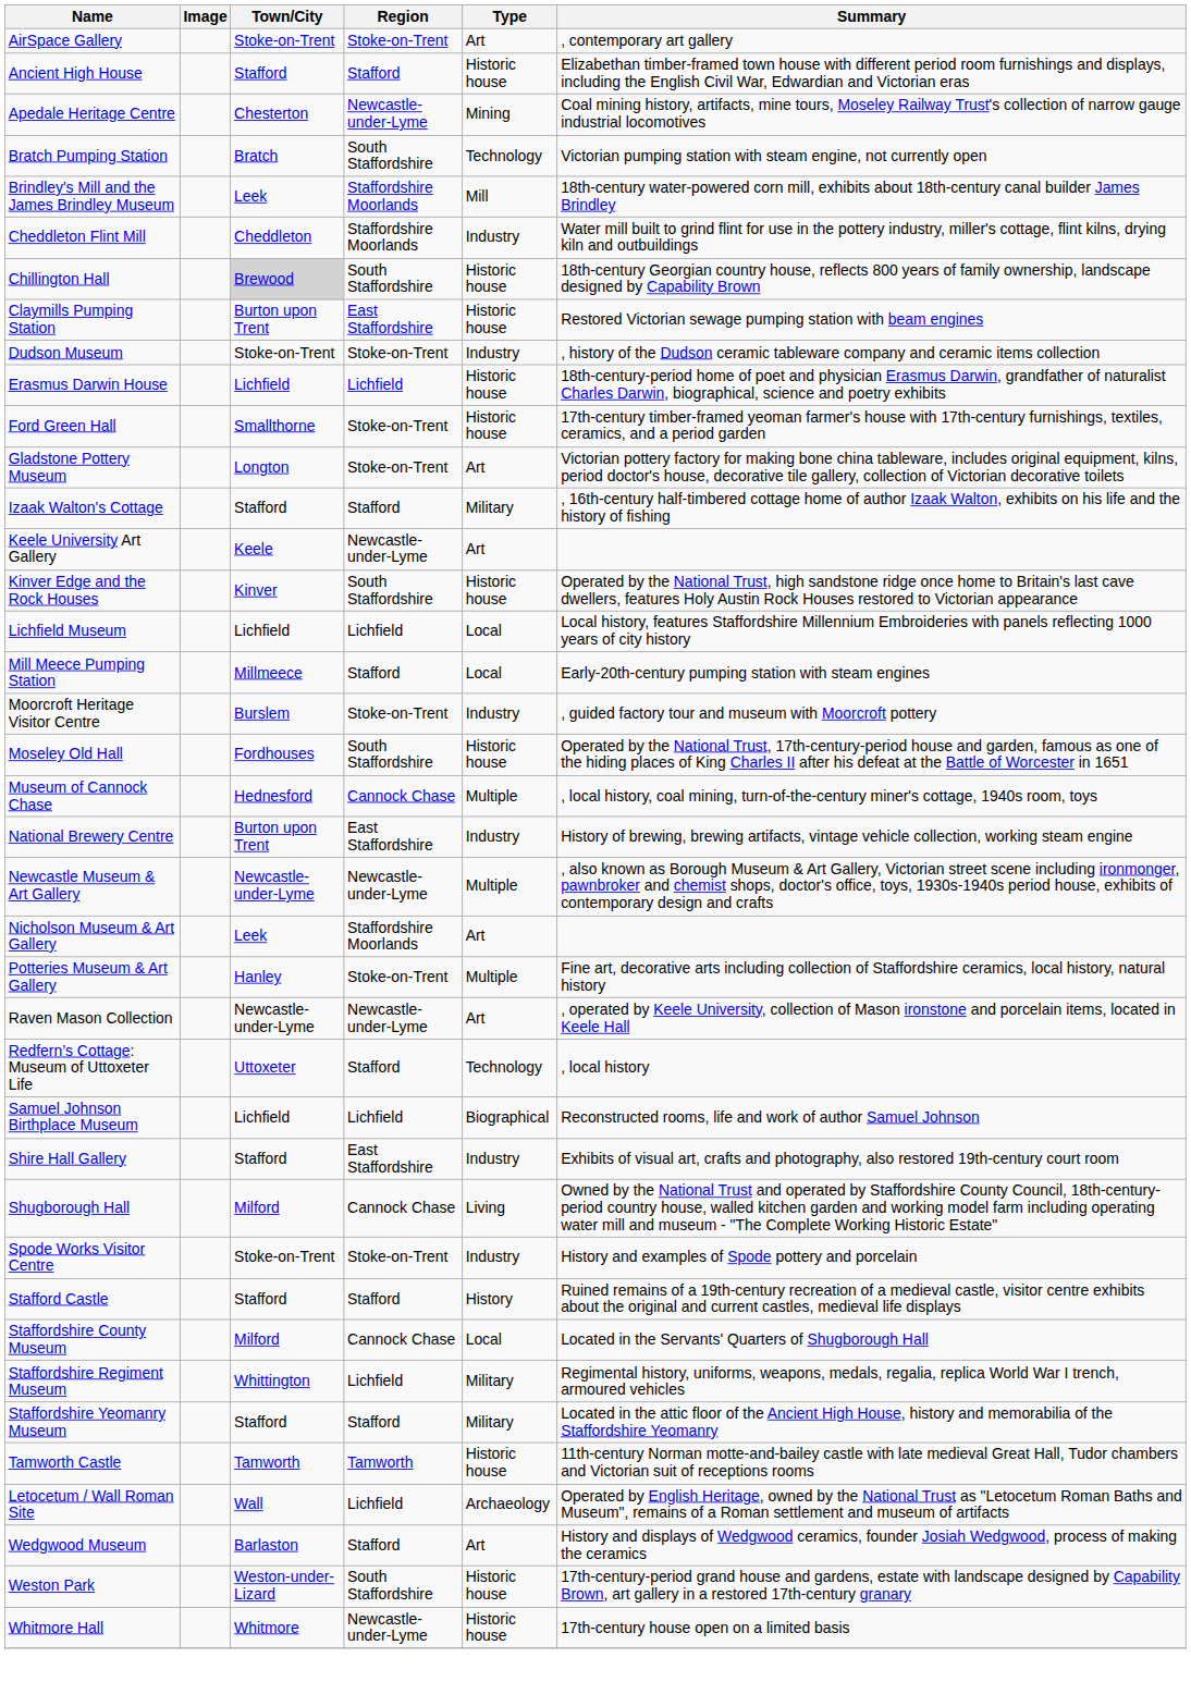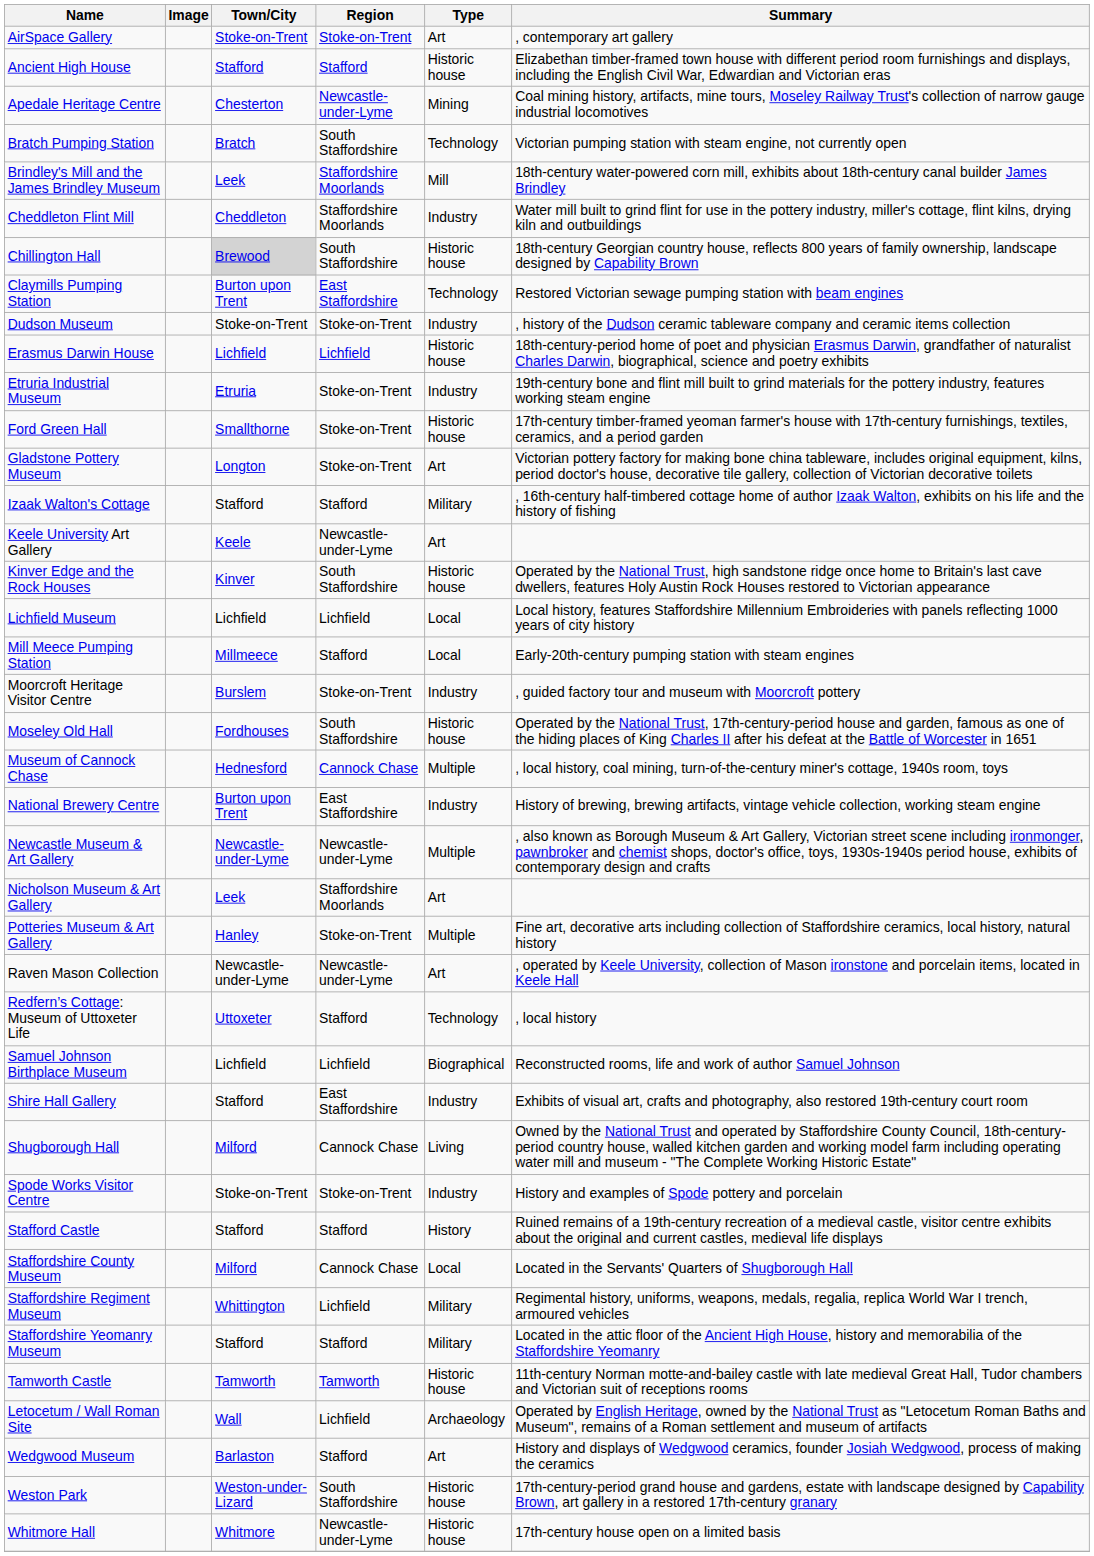Claymills Pumping Station | Type: Historic house -> Technology
+ row: Etruria Industrial Museum | Etruria | Stoke-on-Trent | Industry | 19th-century bone and flint mill built to grind materials for the pottery industry, features working steam engine
